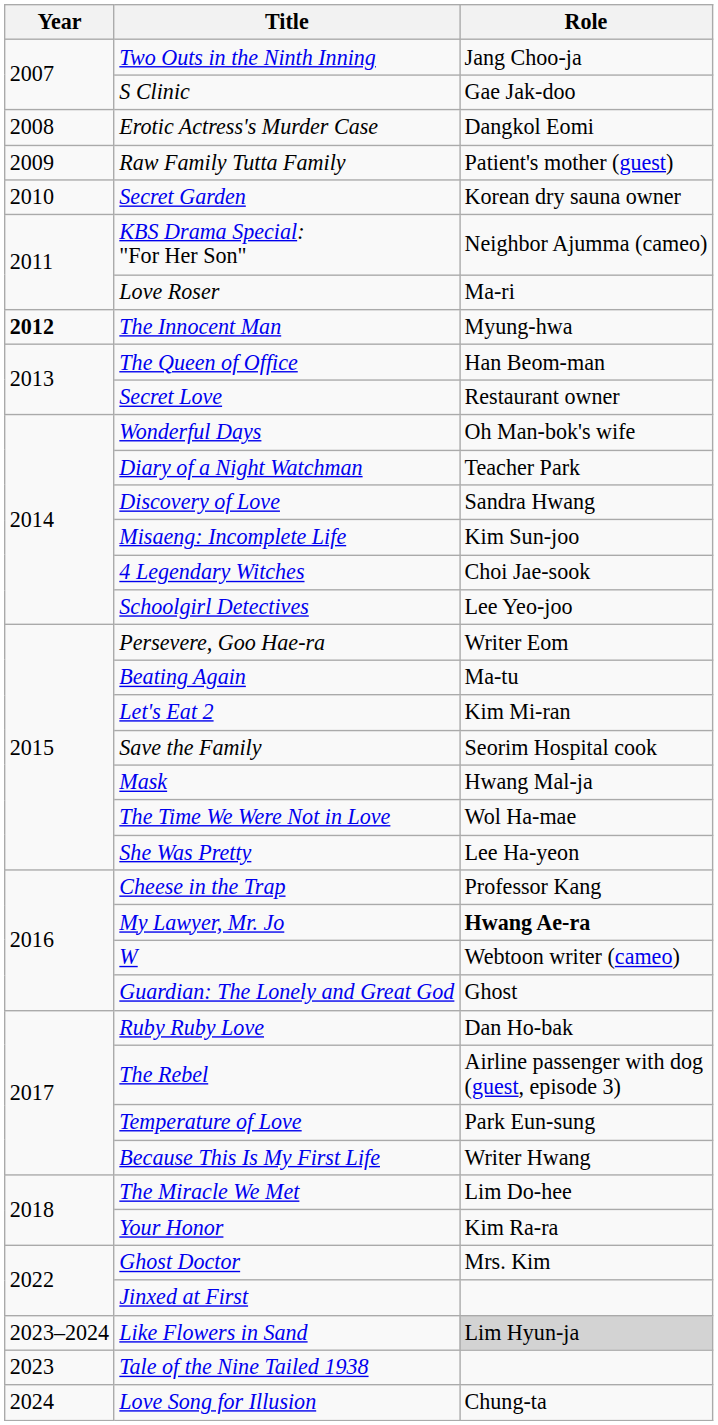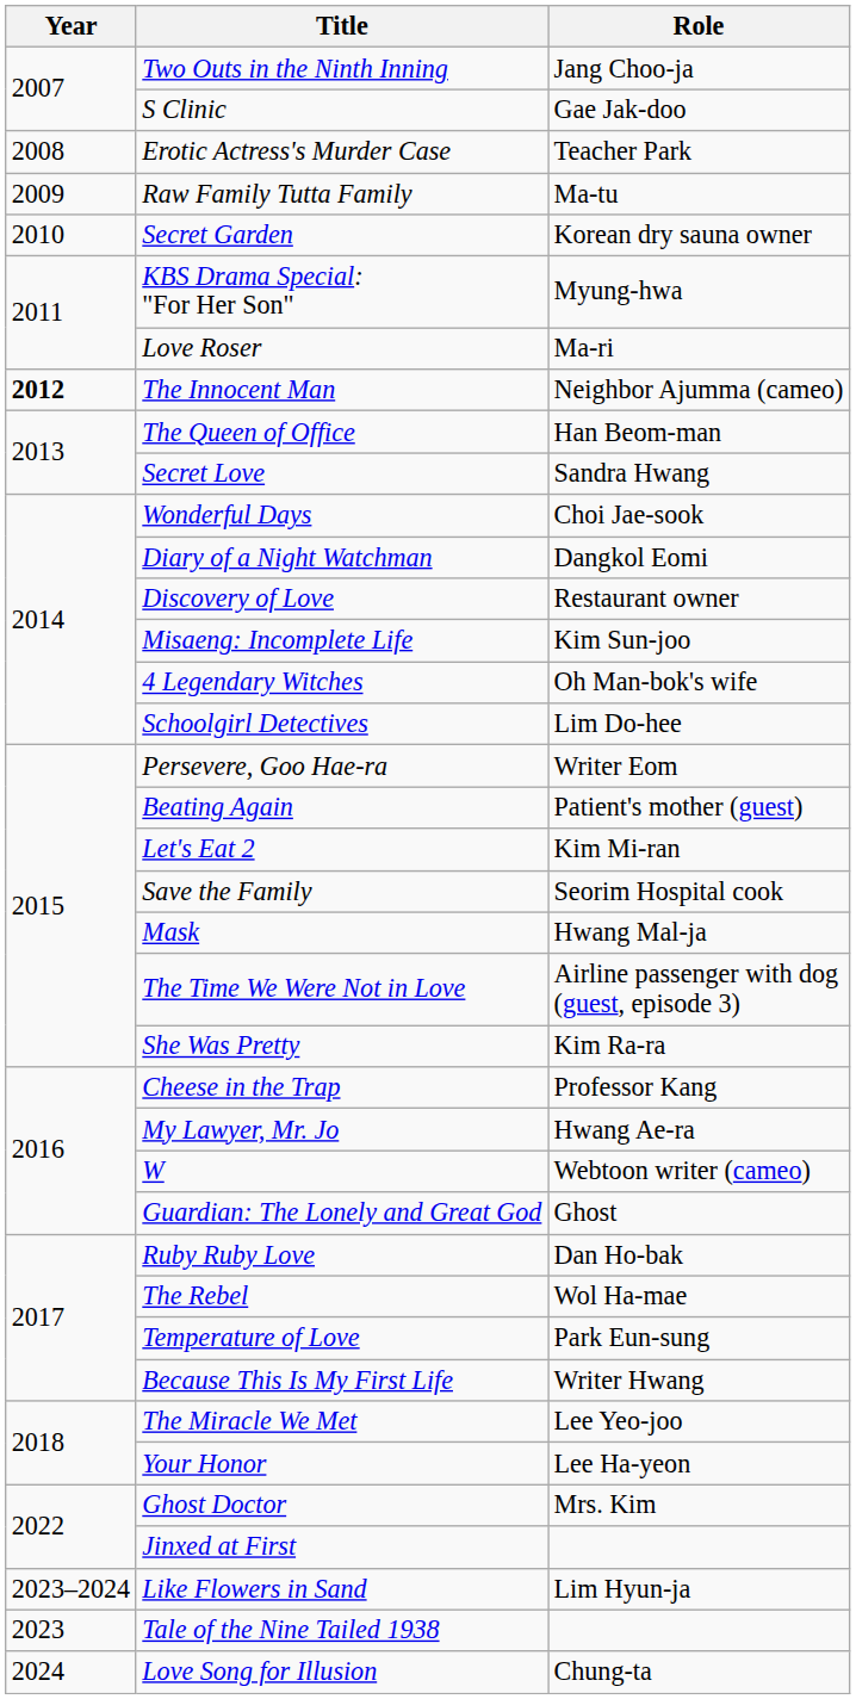Erotic Actress's Murder Case | Role: Dangkol Eomi -> Teacher Park
Raw Family Tutta Family | Role: Patient's mother (guest) -> Ma-tu
KBS Drama Special: "For Her Son" | Role: Neighbor Ajumma (cameo) -> Myung-hwa
The Innocent Man | Role: Myung-hwa -> Neighbor Ajumma (cameo)
Secret Love | Role: Restaurant owner -> Sandra Hwang
Wonderful Days | Role: Oh Man-bok's wife -> Choi Jae-sook
Diary of a Night Watchman | Role: Teacher Park -> Dangkol Eomi
Discovery of Love | Role: Sandra Hwang -> Restaurant owner
4 Legendary Witches | Role: Choi Jae-sook -> Oh Man-bok's wife
Schoolgirl Detectives | Role: Lee Yeo-joo -> Lim Do-hee
Beating Again | Role: Ma-tu -> Patient's mother (guest)
The Time We Were Not in Love | Role: Wol Ha-mae -> Airline passenger with dog (guest, episode 3)
She Was Pretty | Role: Lee Ha-yeon -> Kim Ra-ra
My Lawyer, Mr. Jo | Role: bold -> normal
The Rebel | Role: Airline passenger with dog (guest, episode 3) -> Wol Ha-mae
The Miracle We Met | Role: Lim Do-hee -> Lee Yeo-joo
Your Honor | Role: Kim Ra-ra -> Lee Ha-yeon
Like Flowers in Sand | Role: lightgrey background -> no background
